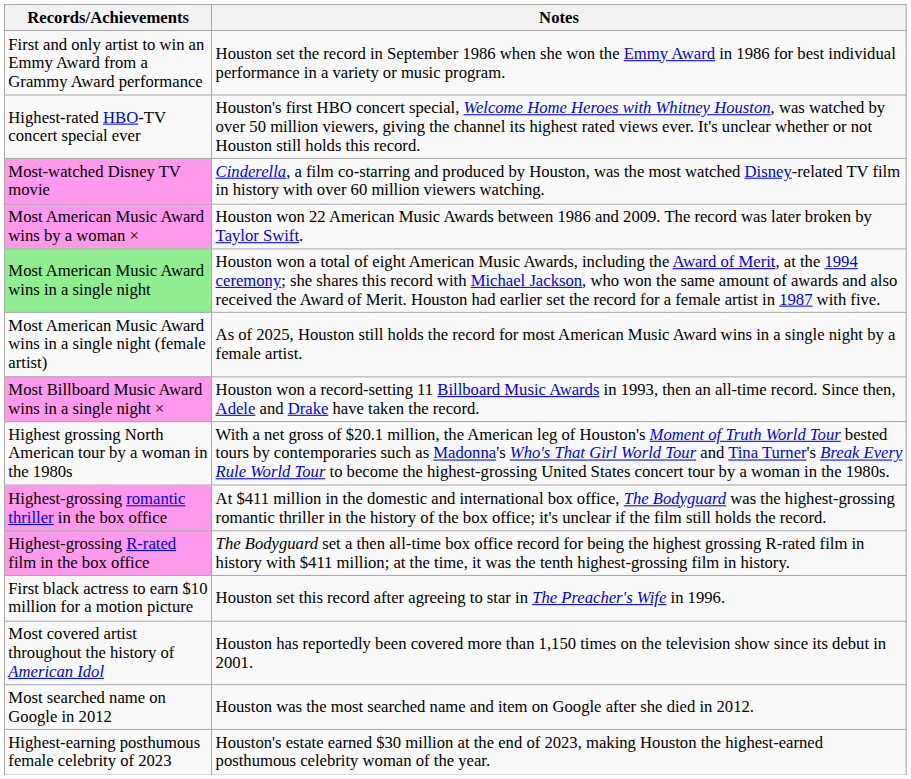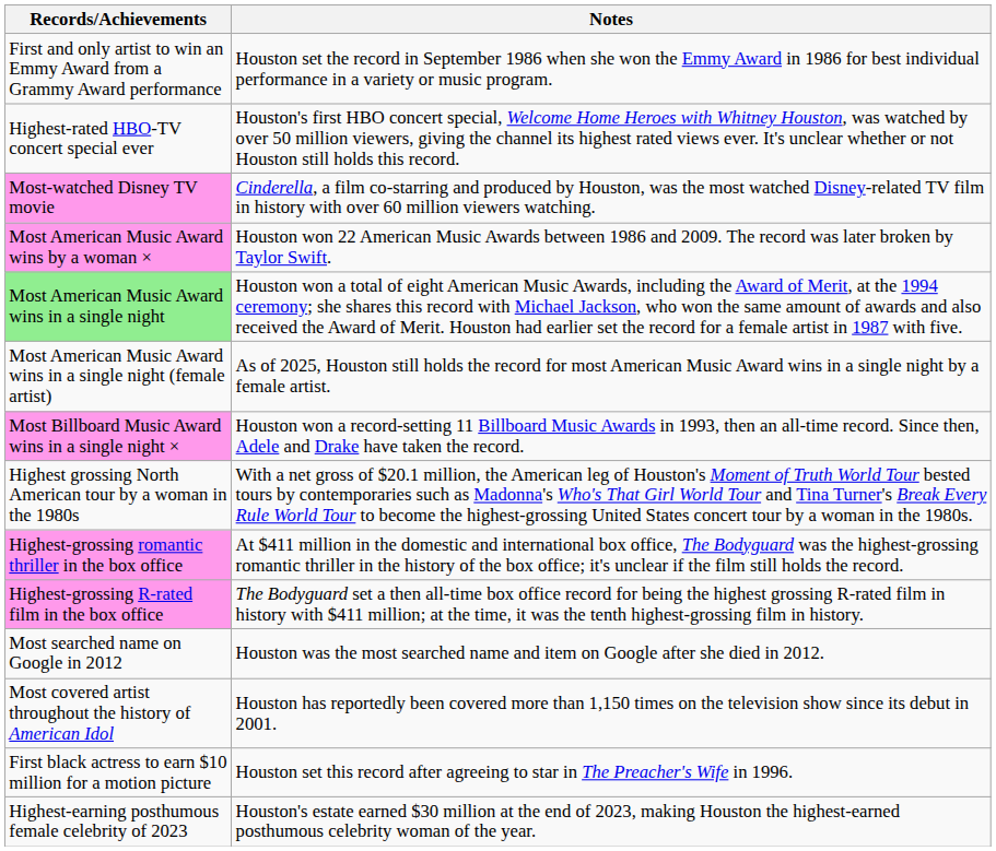rows swapped: First black actress to earn $10 million for a motion picture <-> Most searched name on Google in 2012
